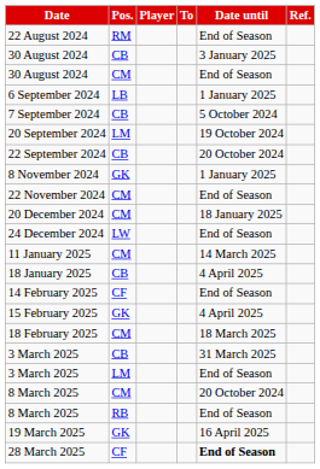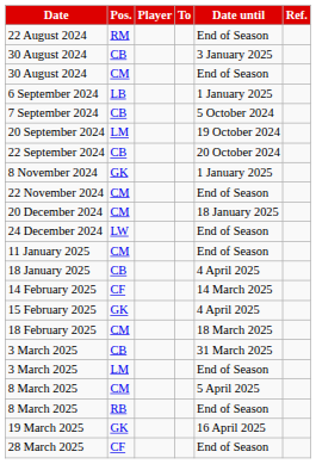11 January 2025 | Date until: 14 March 2025 -> End of Season
14 February 2025 | Date until: End of Season -> 14 March 2025
8 March 2025 / CM | Date until: 20 October 2024 -> 5 April 2025
28 March 2025 | Date until: bold -> normal
